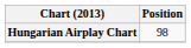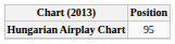Hungarian Airplay Chart | Position: 98 -> 95
